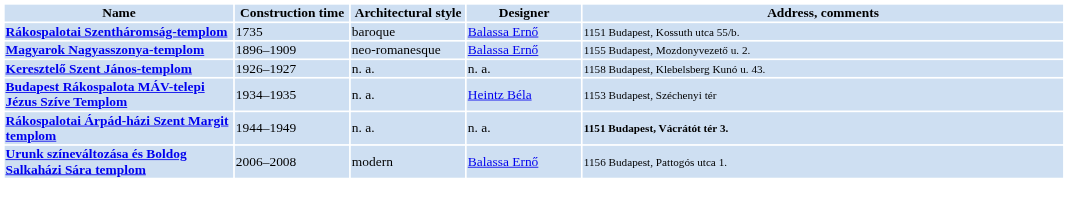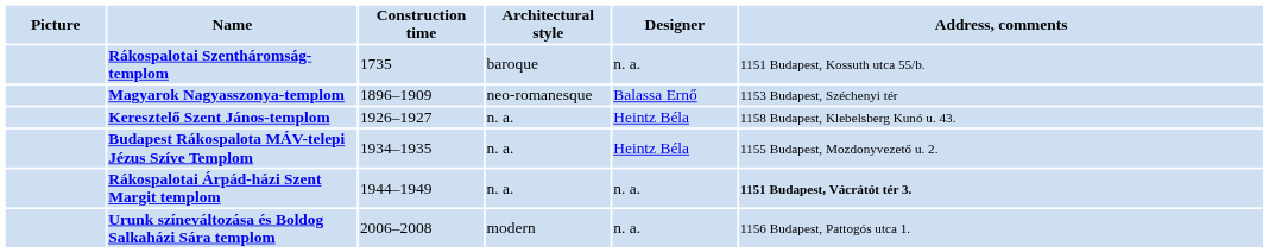+ column: Picture
Rákospalotai Szentháromság-templom | Designer: Balassa Ernő -> n. a.
Magyarok Nagyasszonya-templom | Address, comments: 1155 Budapest, Mozdonyvezető u. 2. -> 1153 Budapest, Széchenyi tér
Keresztelő Szent János-templom | Designer: n. a. -> Heintz Béla
Budapest Rákospalota MÁV-telepi Jézus Szíve Templom | Address, comments: 1153 Budapest, Széchenyi tér -> 1155 Budapest, Mozdonyvezető u. 2.
Urunk színeváltozása és Boldog Salkaházi Sára templom | Designer: Balassa Ernő -> n. a.
